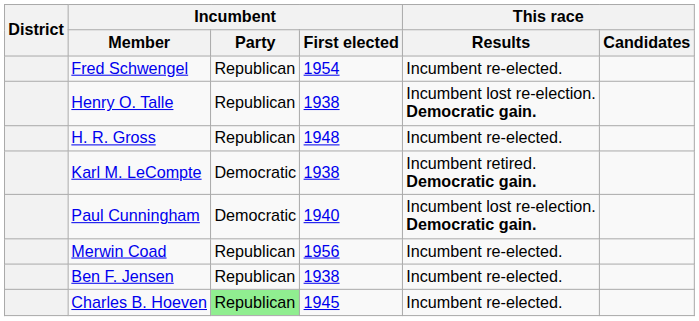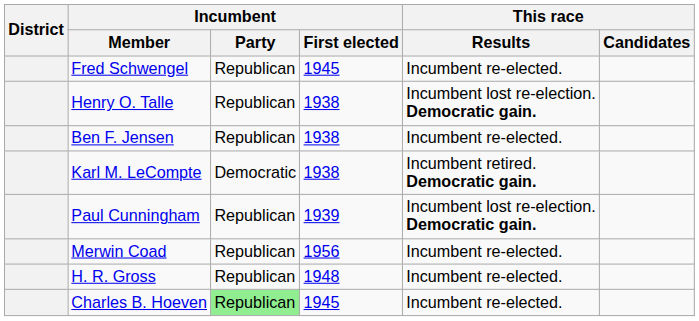Fred Schwengel | Incumbent / First elected: 1954 -> 1945
rows swapped: H. R. Gross <-> Ben F. Jensen
Paul Cunningham | Incumbent / Party: Democratic -> Republican
Paul Cunningham | Incumbent / First elected: 1940 -> 1939
